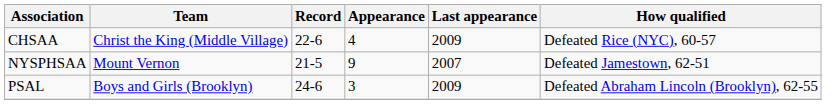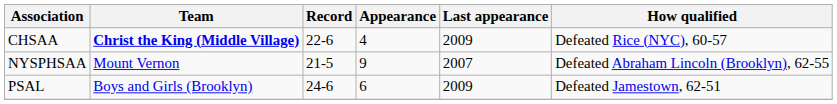CHSAA | Team: normal -> bold
NYSPHSAA | How qualified: Defeated Jamestown, 62-51 -> Defeated Abraham Lincoln (Brooklyn), 62-55
PSAL | Appearance: 3 -> 6
PSAL | How qualified: Defeated Abraham Lincoln (Brooklyn), 62-55 -> Defeated Jamestown, 62-51
